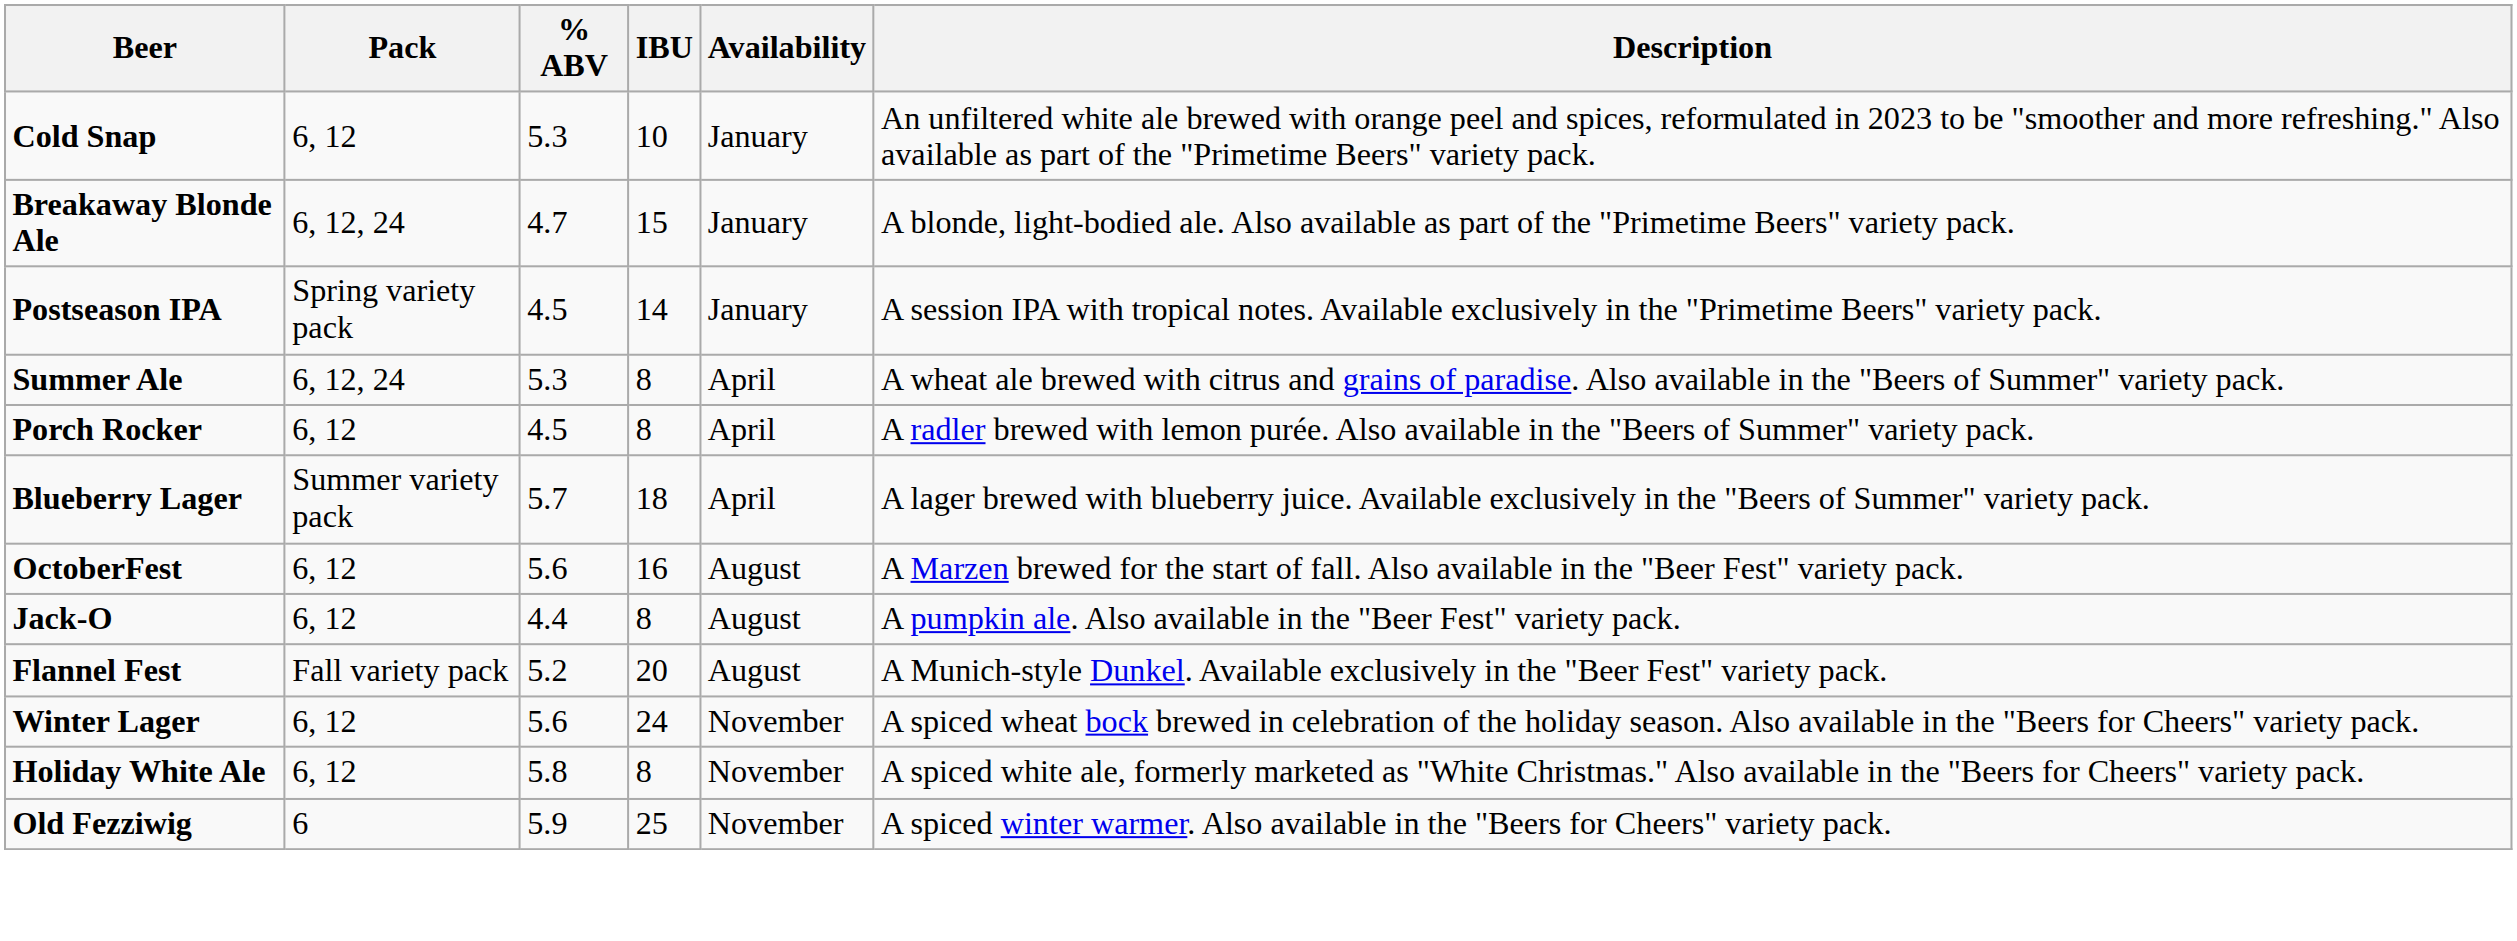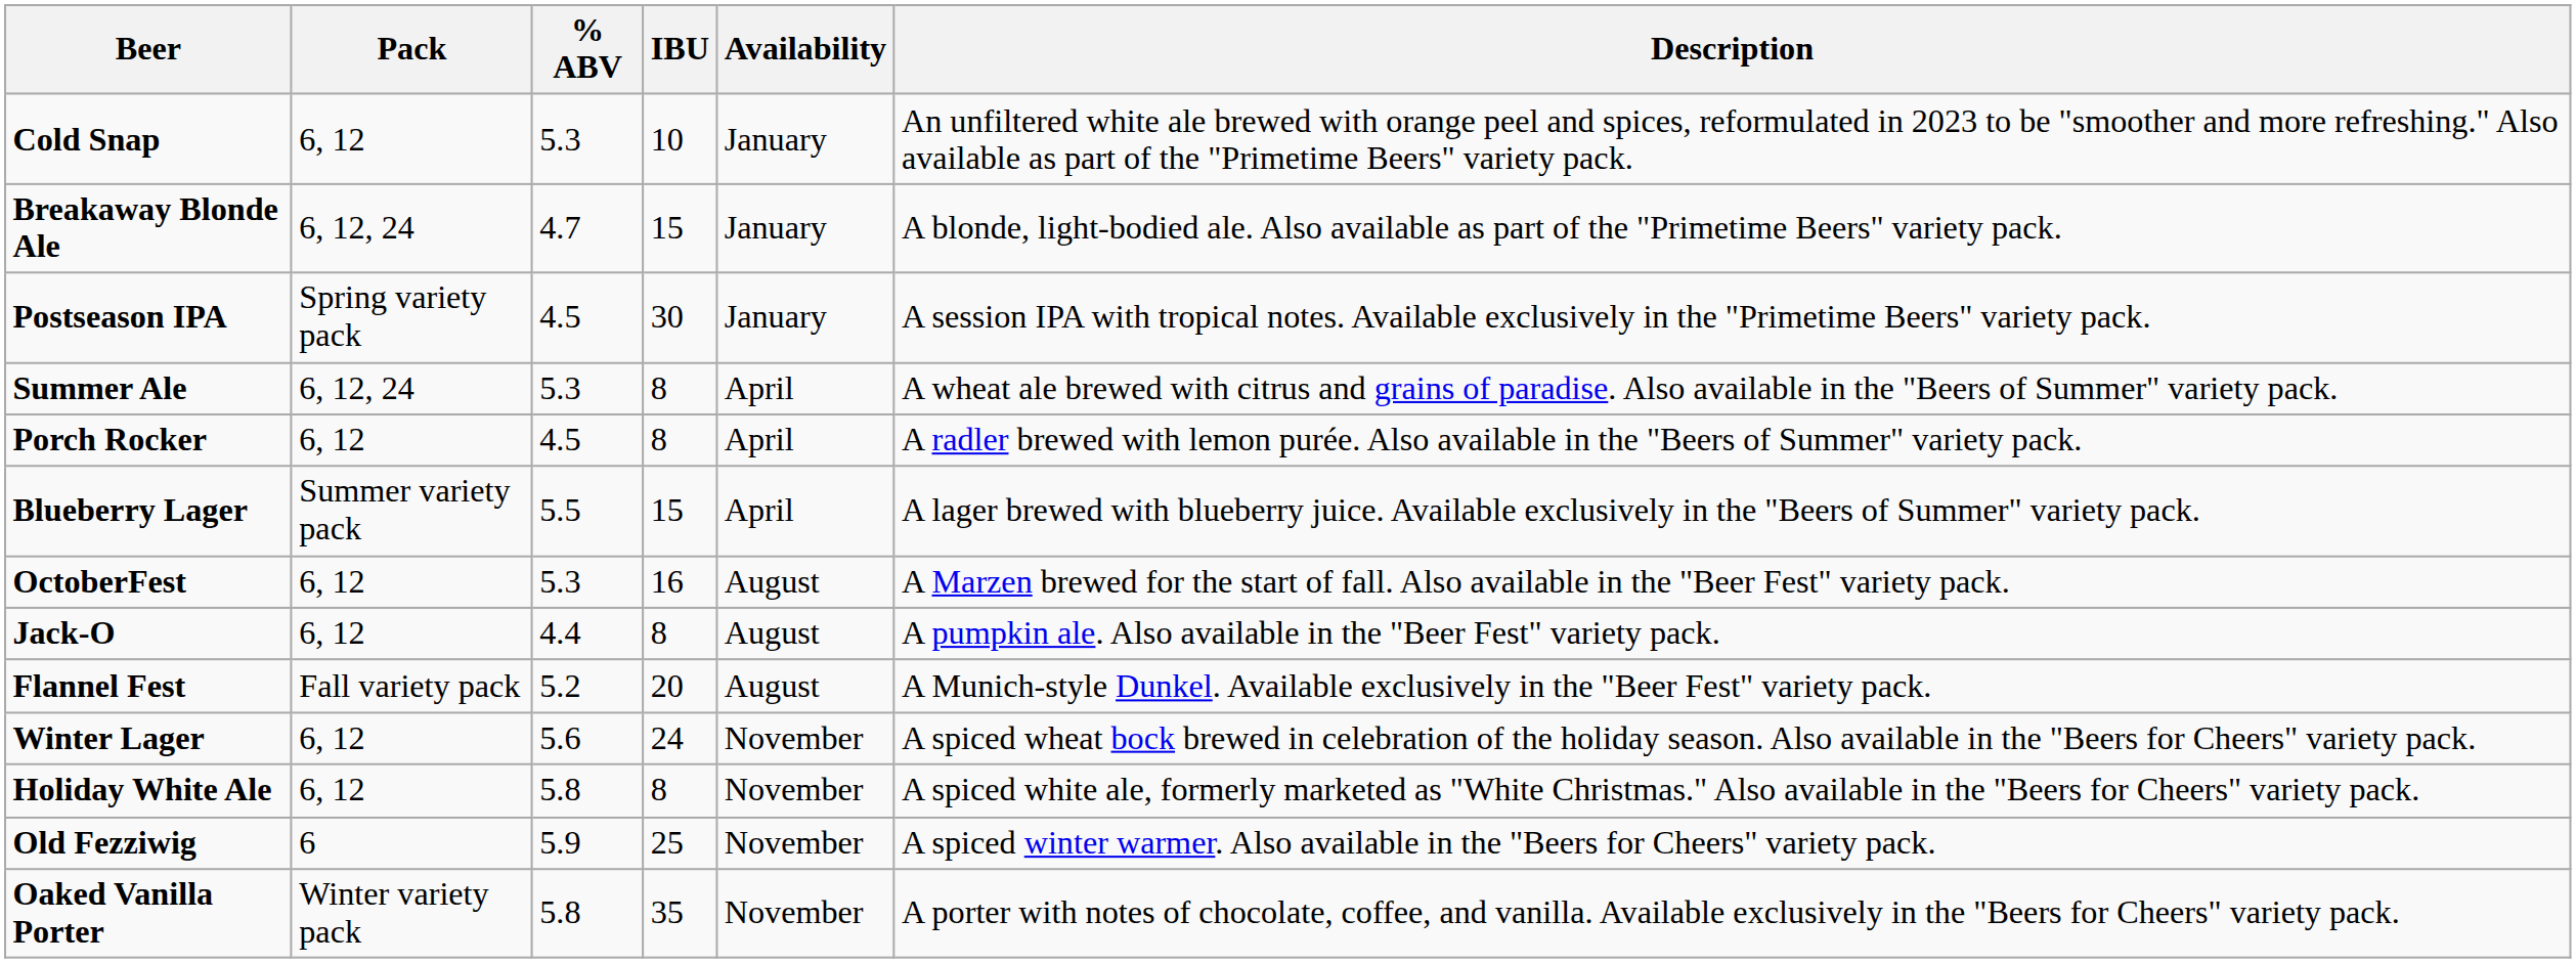Postseason IPA | IBU: 14 -> 30
Blueberry Lager | % ABV: 5.7 -> 5.5
Blueberry Lager | IBU: 18 -> 15
OctoberFest | % ABV: 5.6 -> 5.3
+ row: Oaked Vanilla Porter | Winter variety pack | 5.8 | 35 | November | A porter with notes of chocolate, coffee, and vanilla. Available exclusively in the "Beers for Cheers" variety pack.
